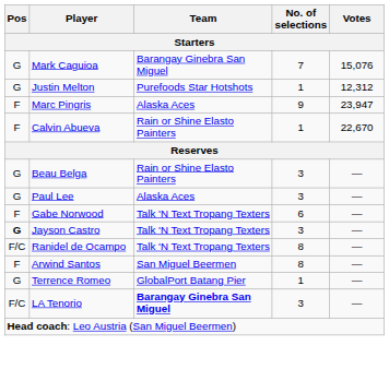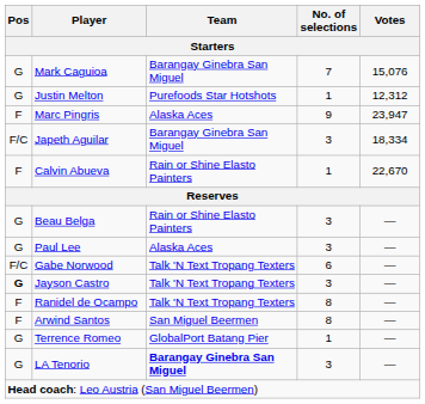+ row: F/C | Japeth Aguilar | Barangay Ginebra San Miguel | 3 | 18,334
Gabe Norwood | Pos: F -> F/C
Ranidel de Ocampo | Pos: F/C -> F
LA Tenorio | Pos: F/C -> G
